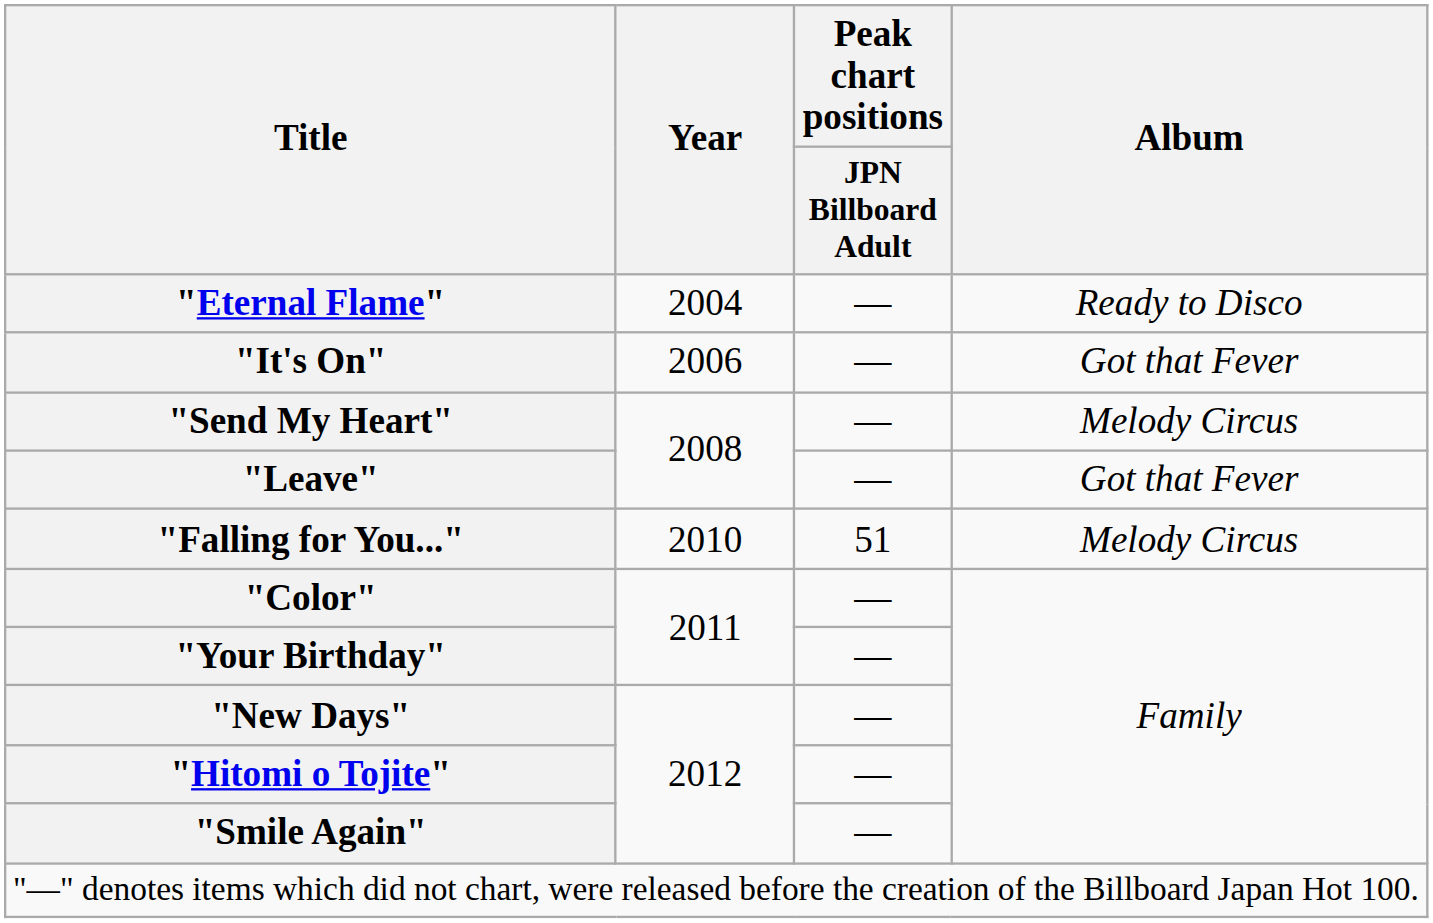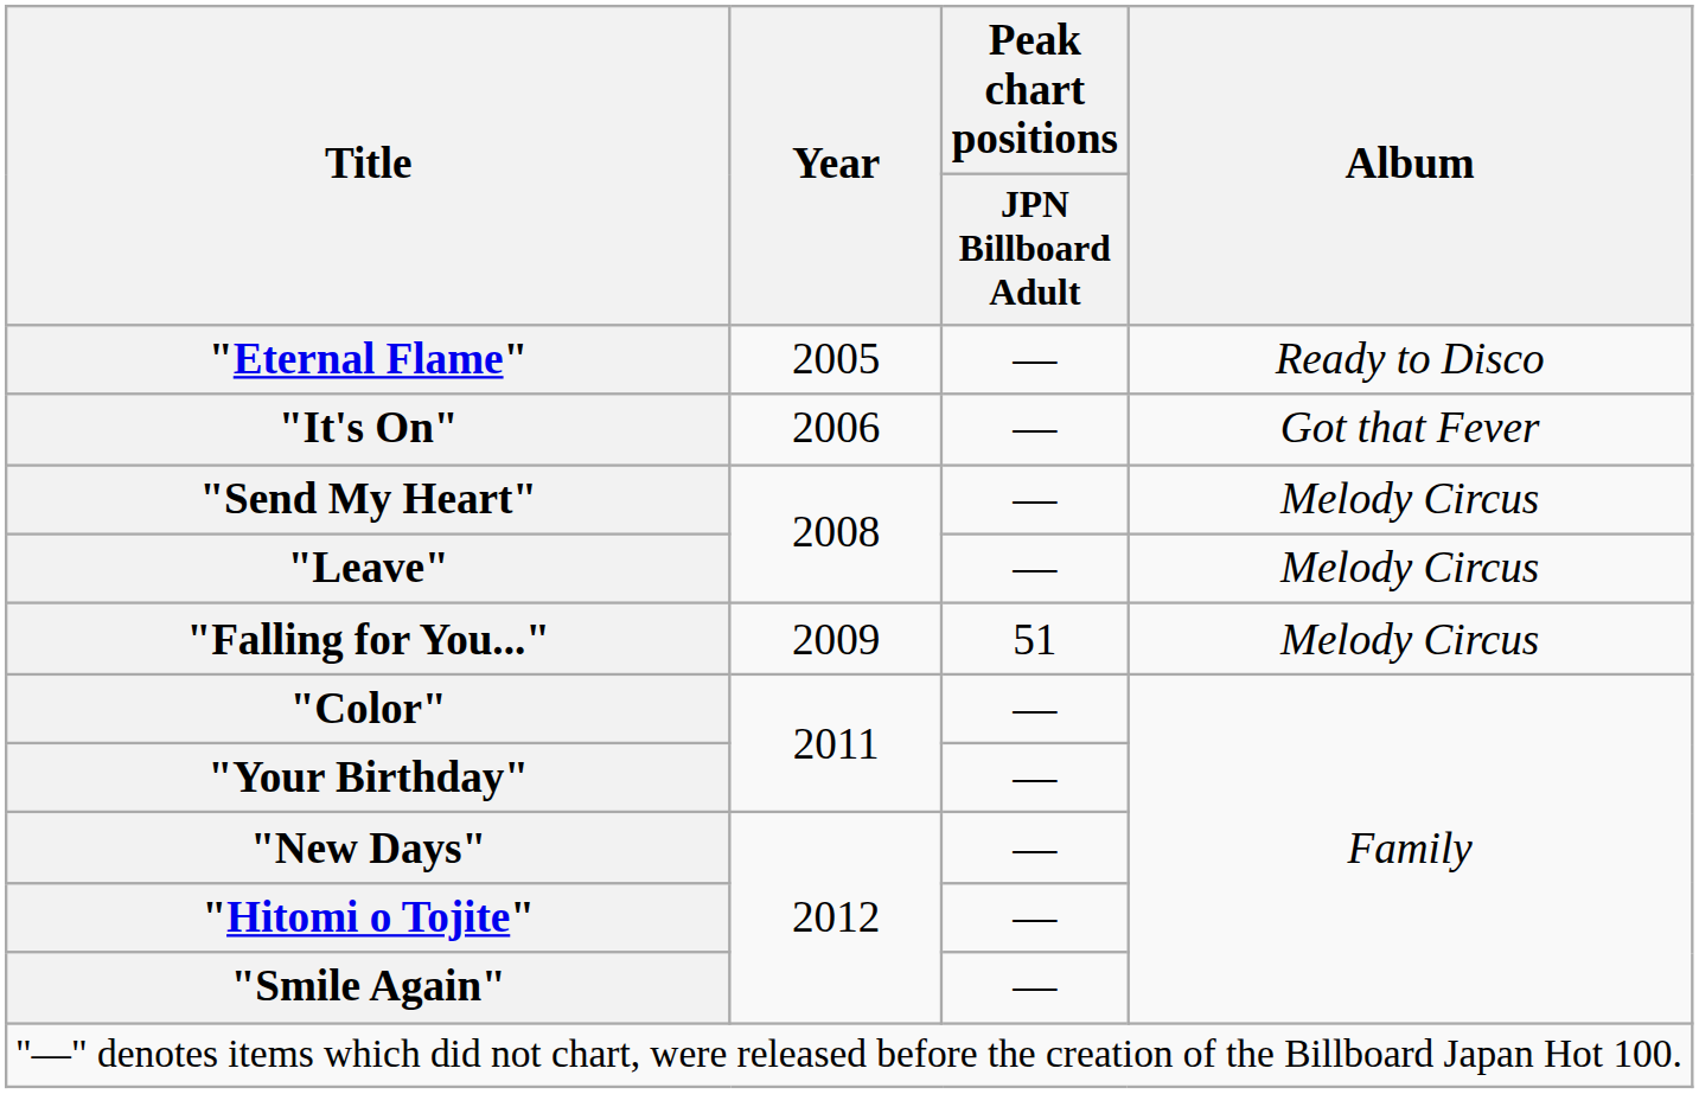"Eternal Flame" | Year: 2004 -> 2005
"Leave" | Album: Got that Fever -> Melody Circus
"Falling for You..." | Year: 2010 -> 2009
